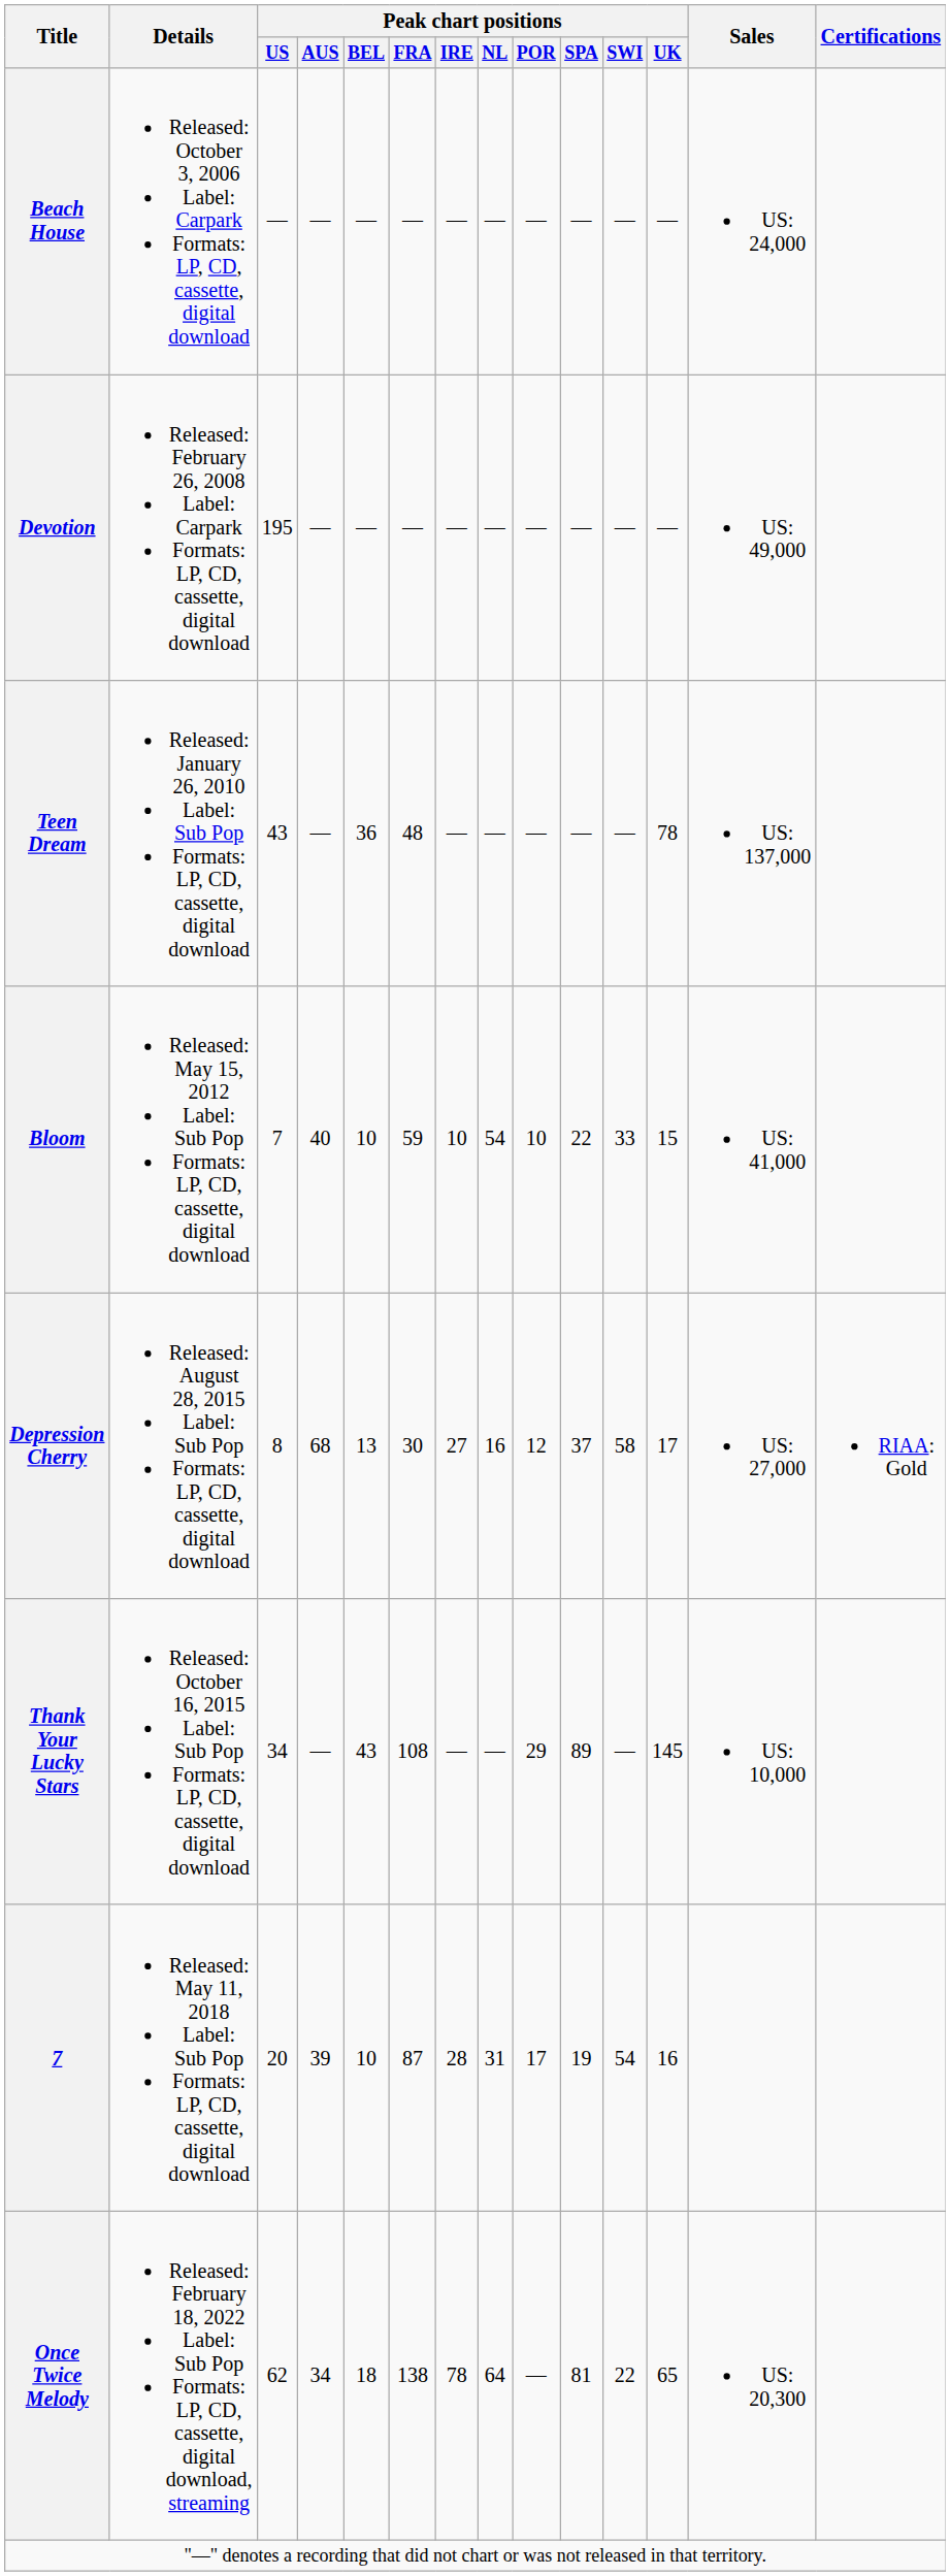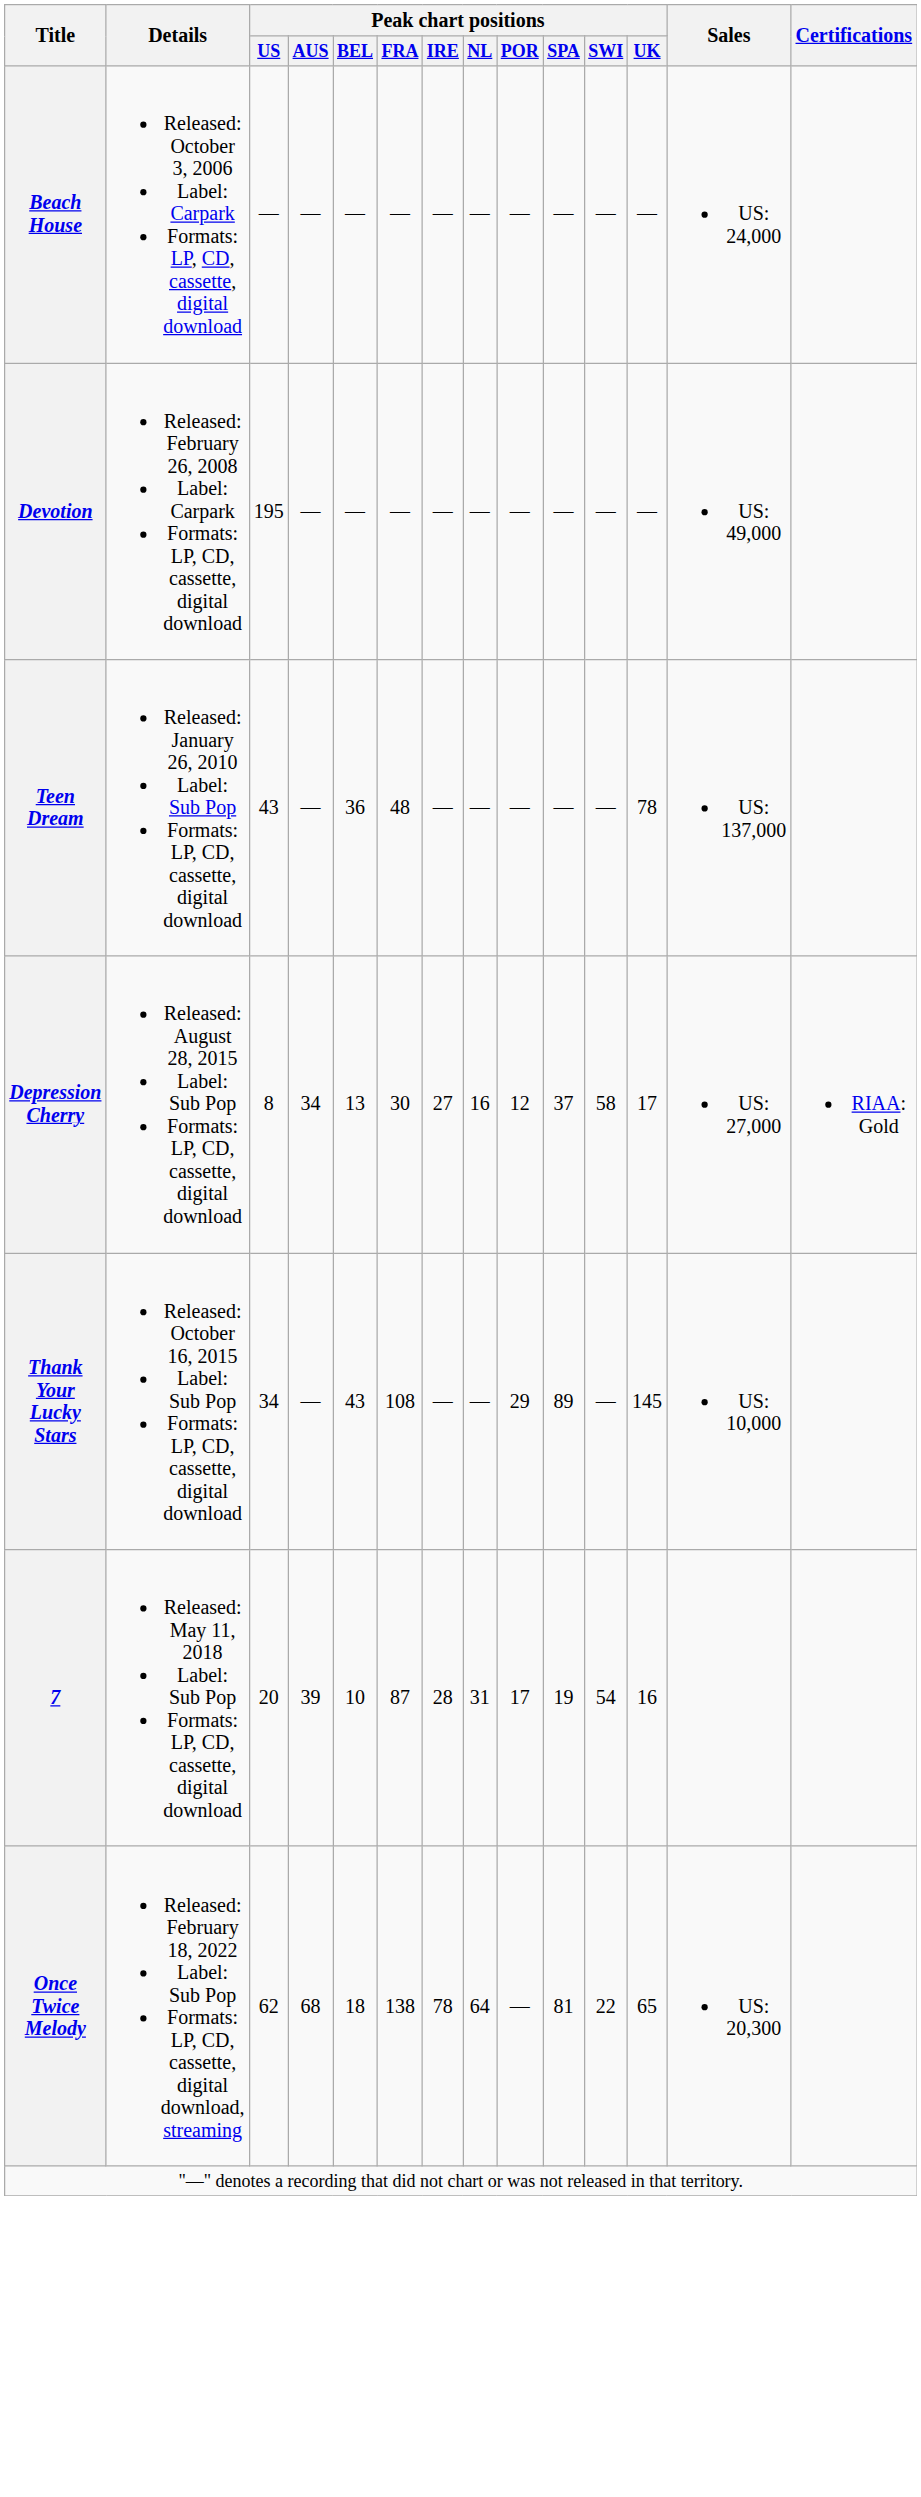- row: Bloom | Released: May 15, 2012 Label: Sub Pop Formats: LP, CD, cassette, digital download | 7 | 40 | 10 | 59 | 10 | 54 | 10 | 22 | 33 | 15 | US: 41,000
Depression Cherry | Peak chart positions / AUS: 68 -> 34
Once Twice Melody | Peak chart positions / AUS: 34 -> 68
